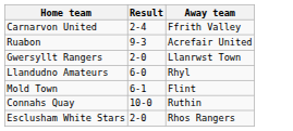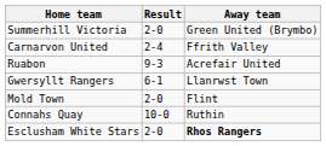+ row: Summerhill Victoria | 2-0 | Green United (Brymbo)
Gwersyllt Rangers | Result: 2-0 -> 6-1
- row: Llandudno Amateurs | 6-0 | Rhyl
Mold Town | Result: 6-1 -> 2-0
Esclusham White Stars | Away team: normal -> bold
